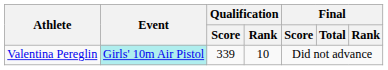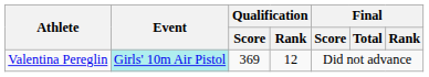Valentina Pereglin | Qualification / Score: 339 -> 369
Valentina Pereglin | Qualification / Rank: 10 -> 12
